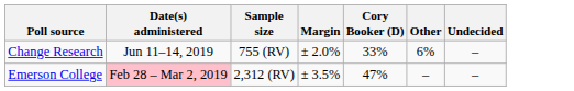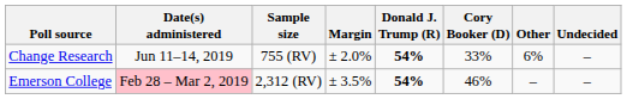+ column: Donald J. Trump (R) | 54% | 54%
Emerson College | Cory Booker (D): 47% -> 46%
